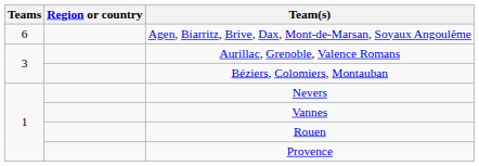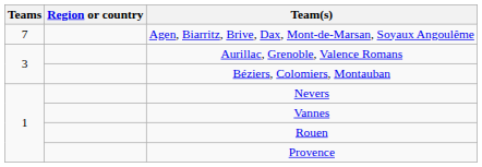Agen, Biarritz, Brive, Dax, Mont-de-Marsan, Soyaux Angoulême | Teams: 6 -> 7
